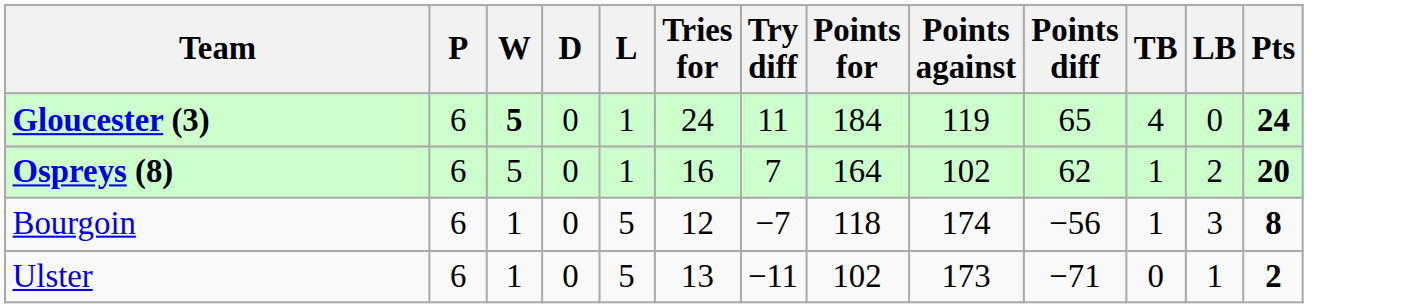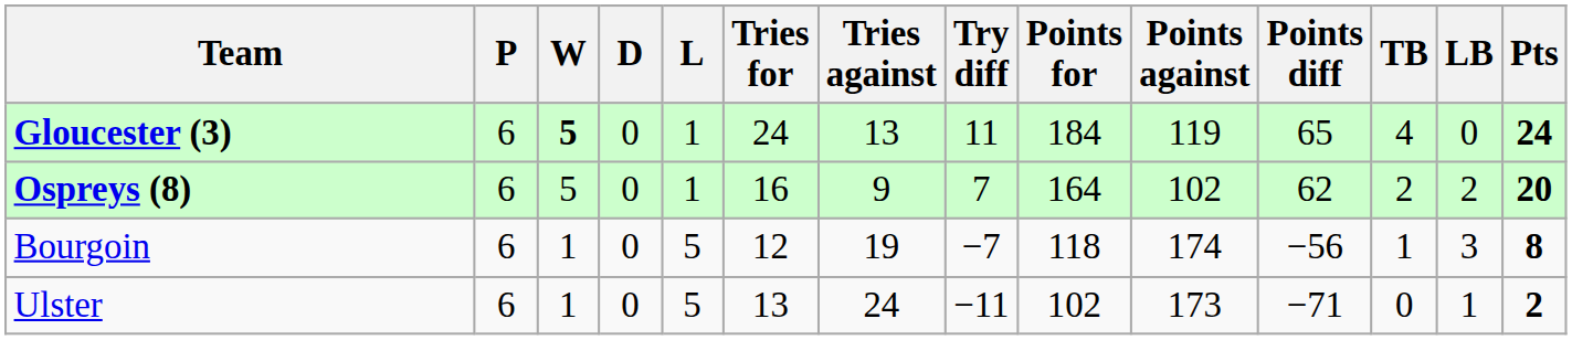+ column: Tries against | 13 | 9 | 19 | 24
Ospreys (8) | TB: 1 -> 2
